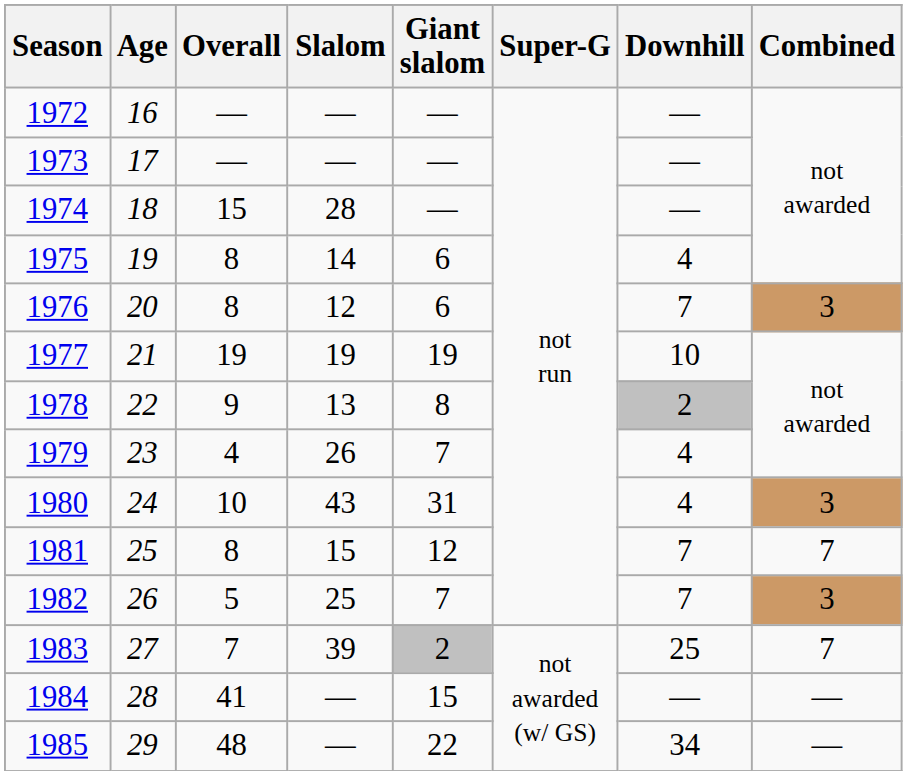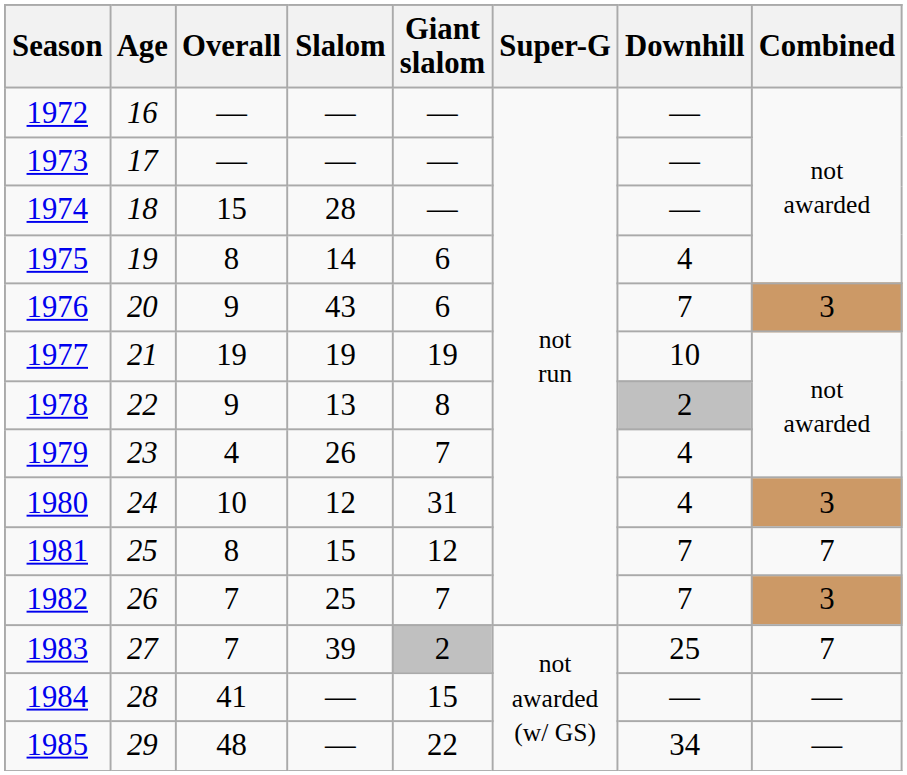1976 | Overall: 8 -> 9
1976 | Slalom: 12 -> 43
1980 | Slalom: 43 -> 12
1982 | Overall: 5 -> 7
